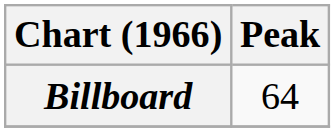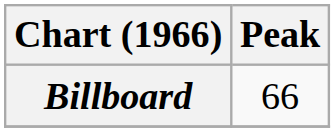Billboard | Peak: 64 -> 66
